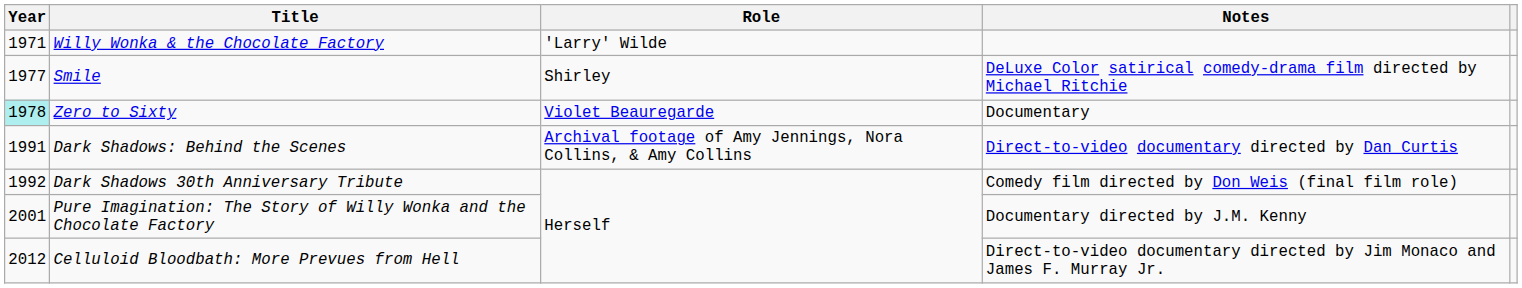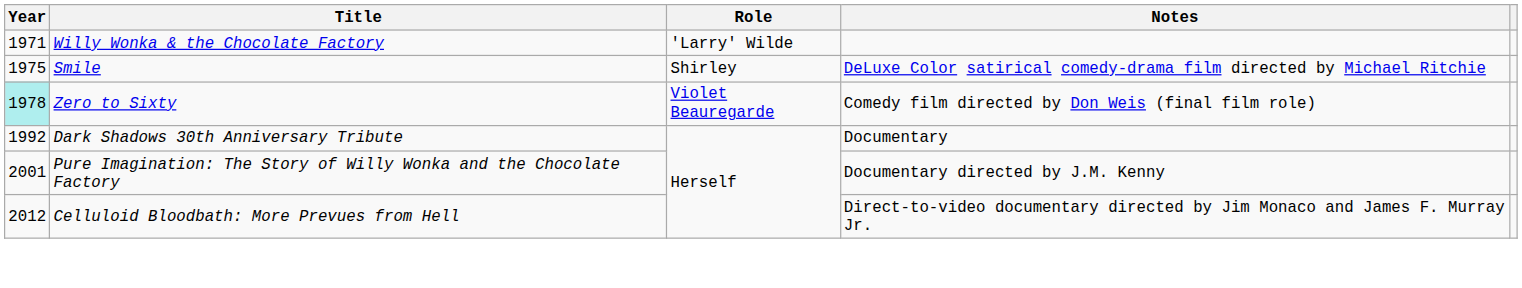Smile | Year: 1977 -> 1975
Zero to Sixty | Notes: Documentary -> Comedy film directed by Don Weis (final film role)
- row: 1991 | Dark Shadows: Behind the Scenes | Archival footage of Amy Jennings, Nora Collins, & Amy Collins | Direct-to-video documentary directed by Dan Curtis
Dark Shadows 30th Anniversary Tribute | Notes: Comedy film directed by Don Weis (final film role) -> Documentary
